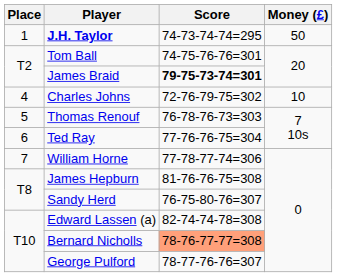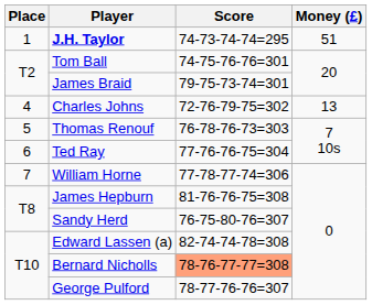J.H. Taylor | Money (£): 50 -> 51
James Braid | Score: bold -> normal
Charles Johns | Money (£): 10 -> 13
